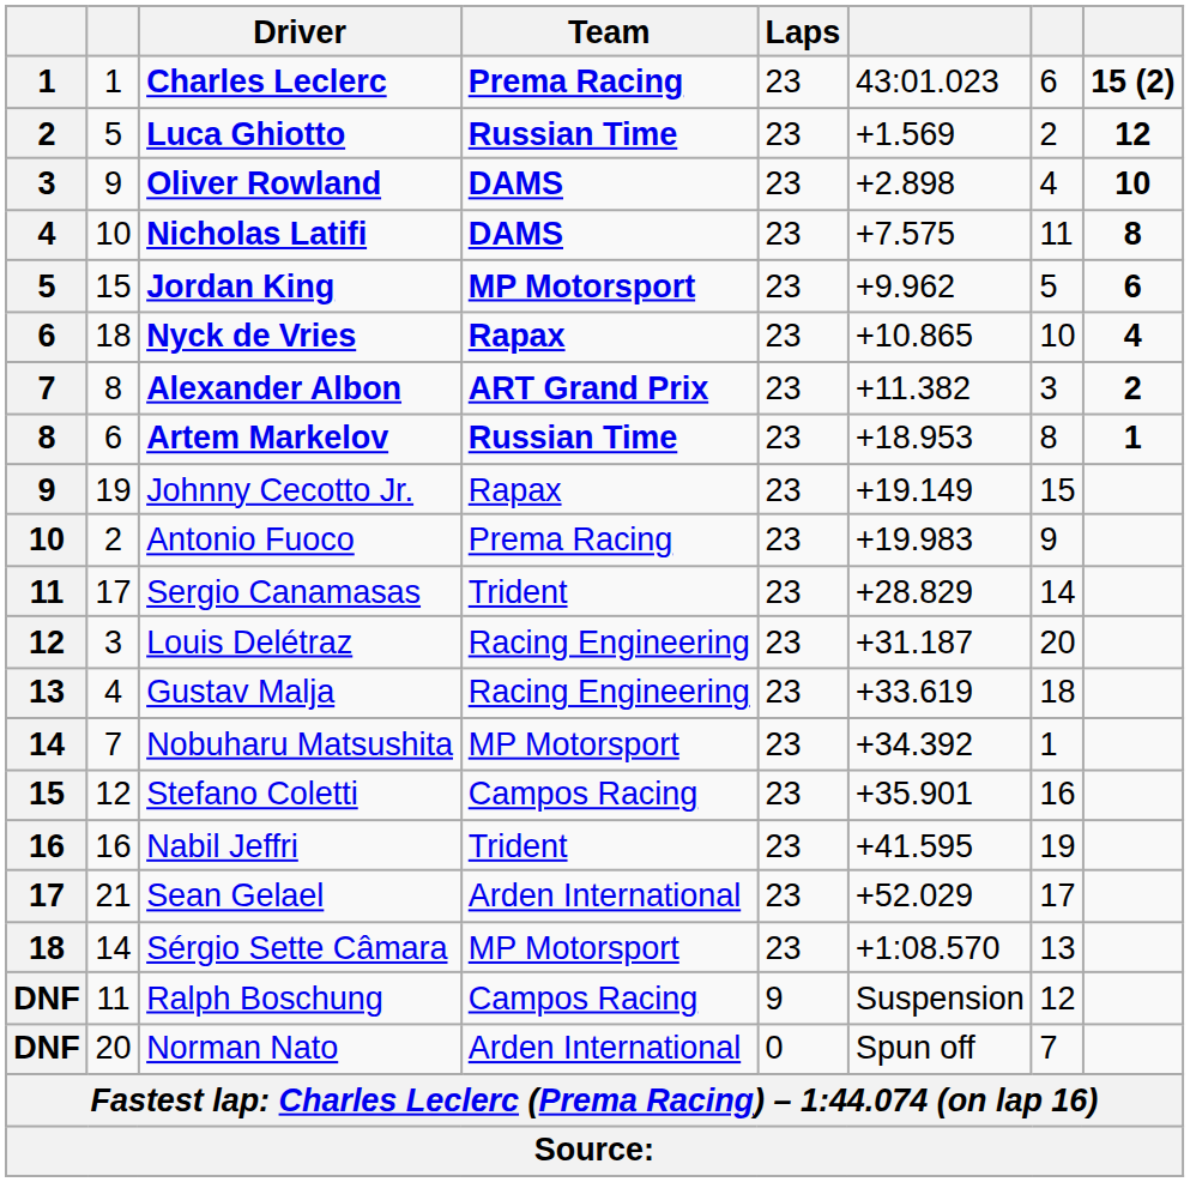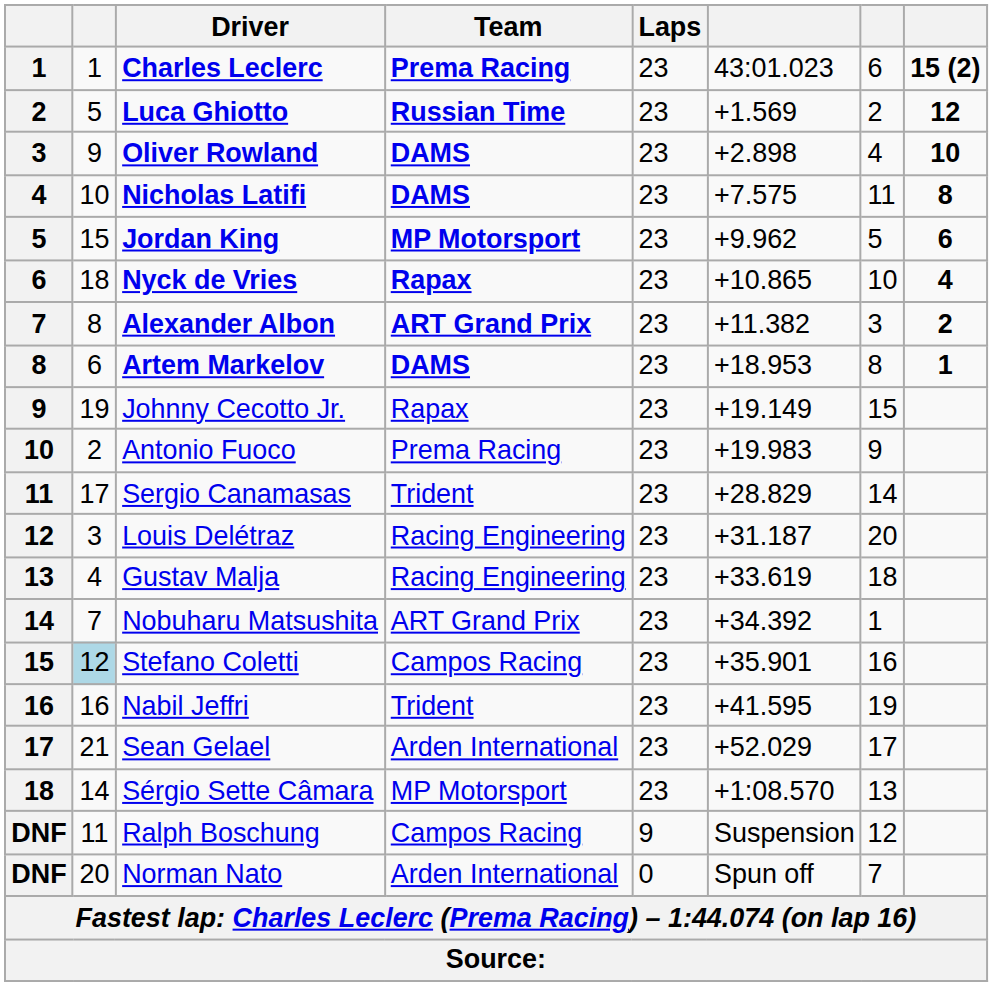Artem Markelov | Team: Russian Time -> DAMS
Nobuharu Matsushita | Team: MP Motorsport -> ART Grand Prix
Stefano Coletti | column 2: no background -> lightblue background
